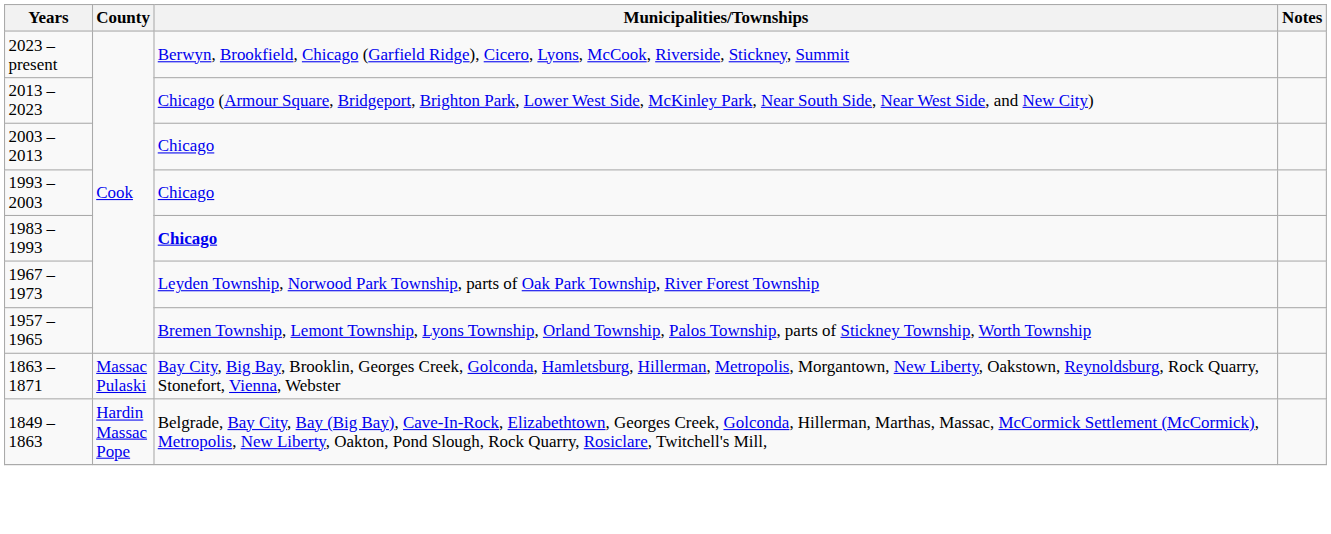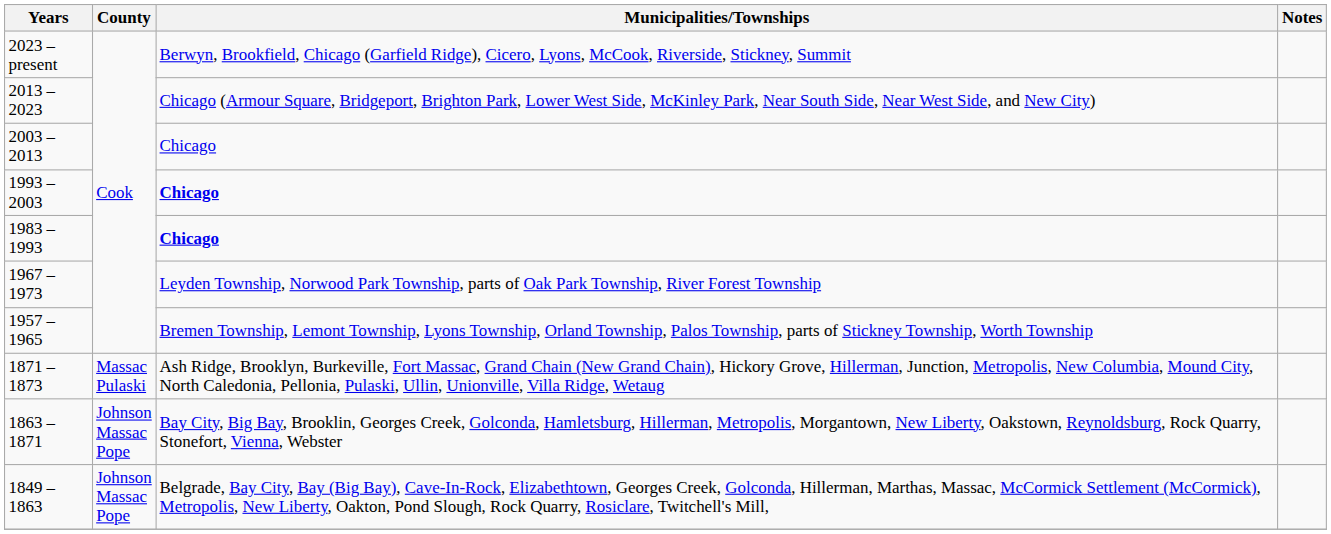1993 – 2003 | Municipalities/Townships: normal -> bold
+ row: 1871 – 1873 | Massac Pulaski | Ash Ridge, Brooklyn, Burkeville, Fort Massac, Grand Chain (New Grand Chain), Hickory Grove, Hillerman, Junction, Metropolis, New Columbia, Mound City, North Caledonia, Pellonia, Pulaski, Ullin, Unionville, Villa Ridge, Wetaug
1863 – 1871 | County: Massac Pulaski -> Johnson Massac Pope
1849 – 1863 | County: Hardin Massac Pope -> Johnson Massac Pope
